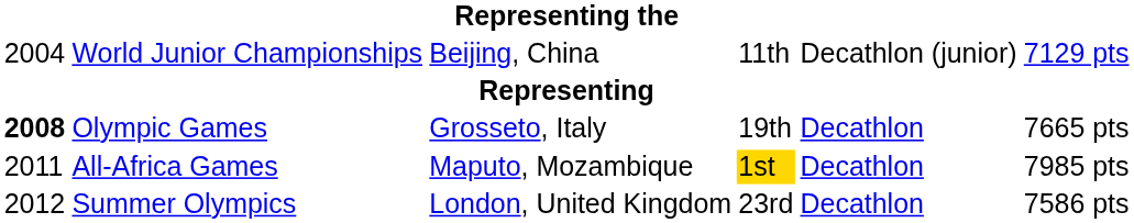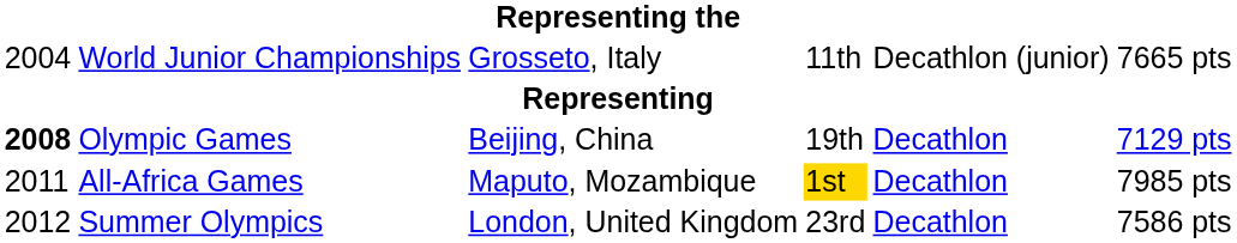World Junior Championships | column 3: Beijing, China -> Grosseto, Italy
World Junior Championships | column 6: 7129 pts -> 7665 pts
Olympic Games | column 3: Grosseto, Italy -> Beijing, China
Olympic Games | column 6: 7665 pts -> 7129 pts
